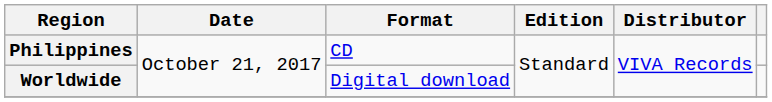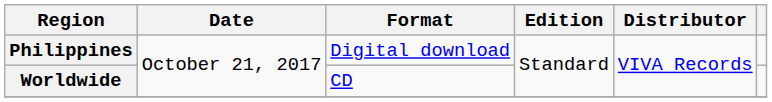Philippines | Format: CD -> Digital download
Worldwide | Format: Digital download -> CD
